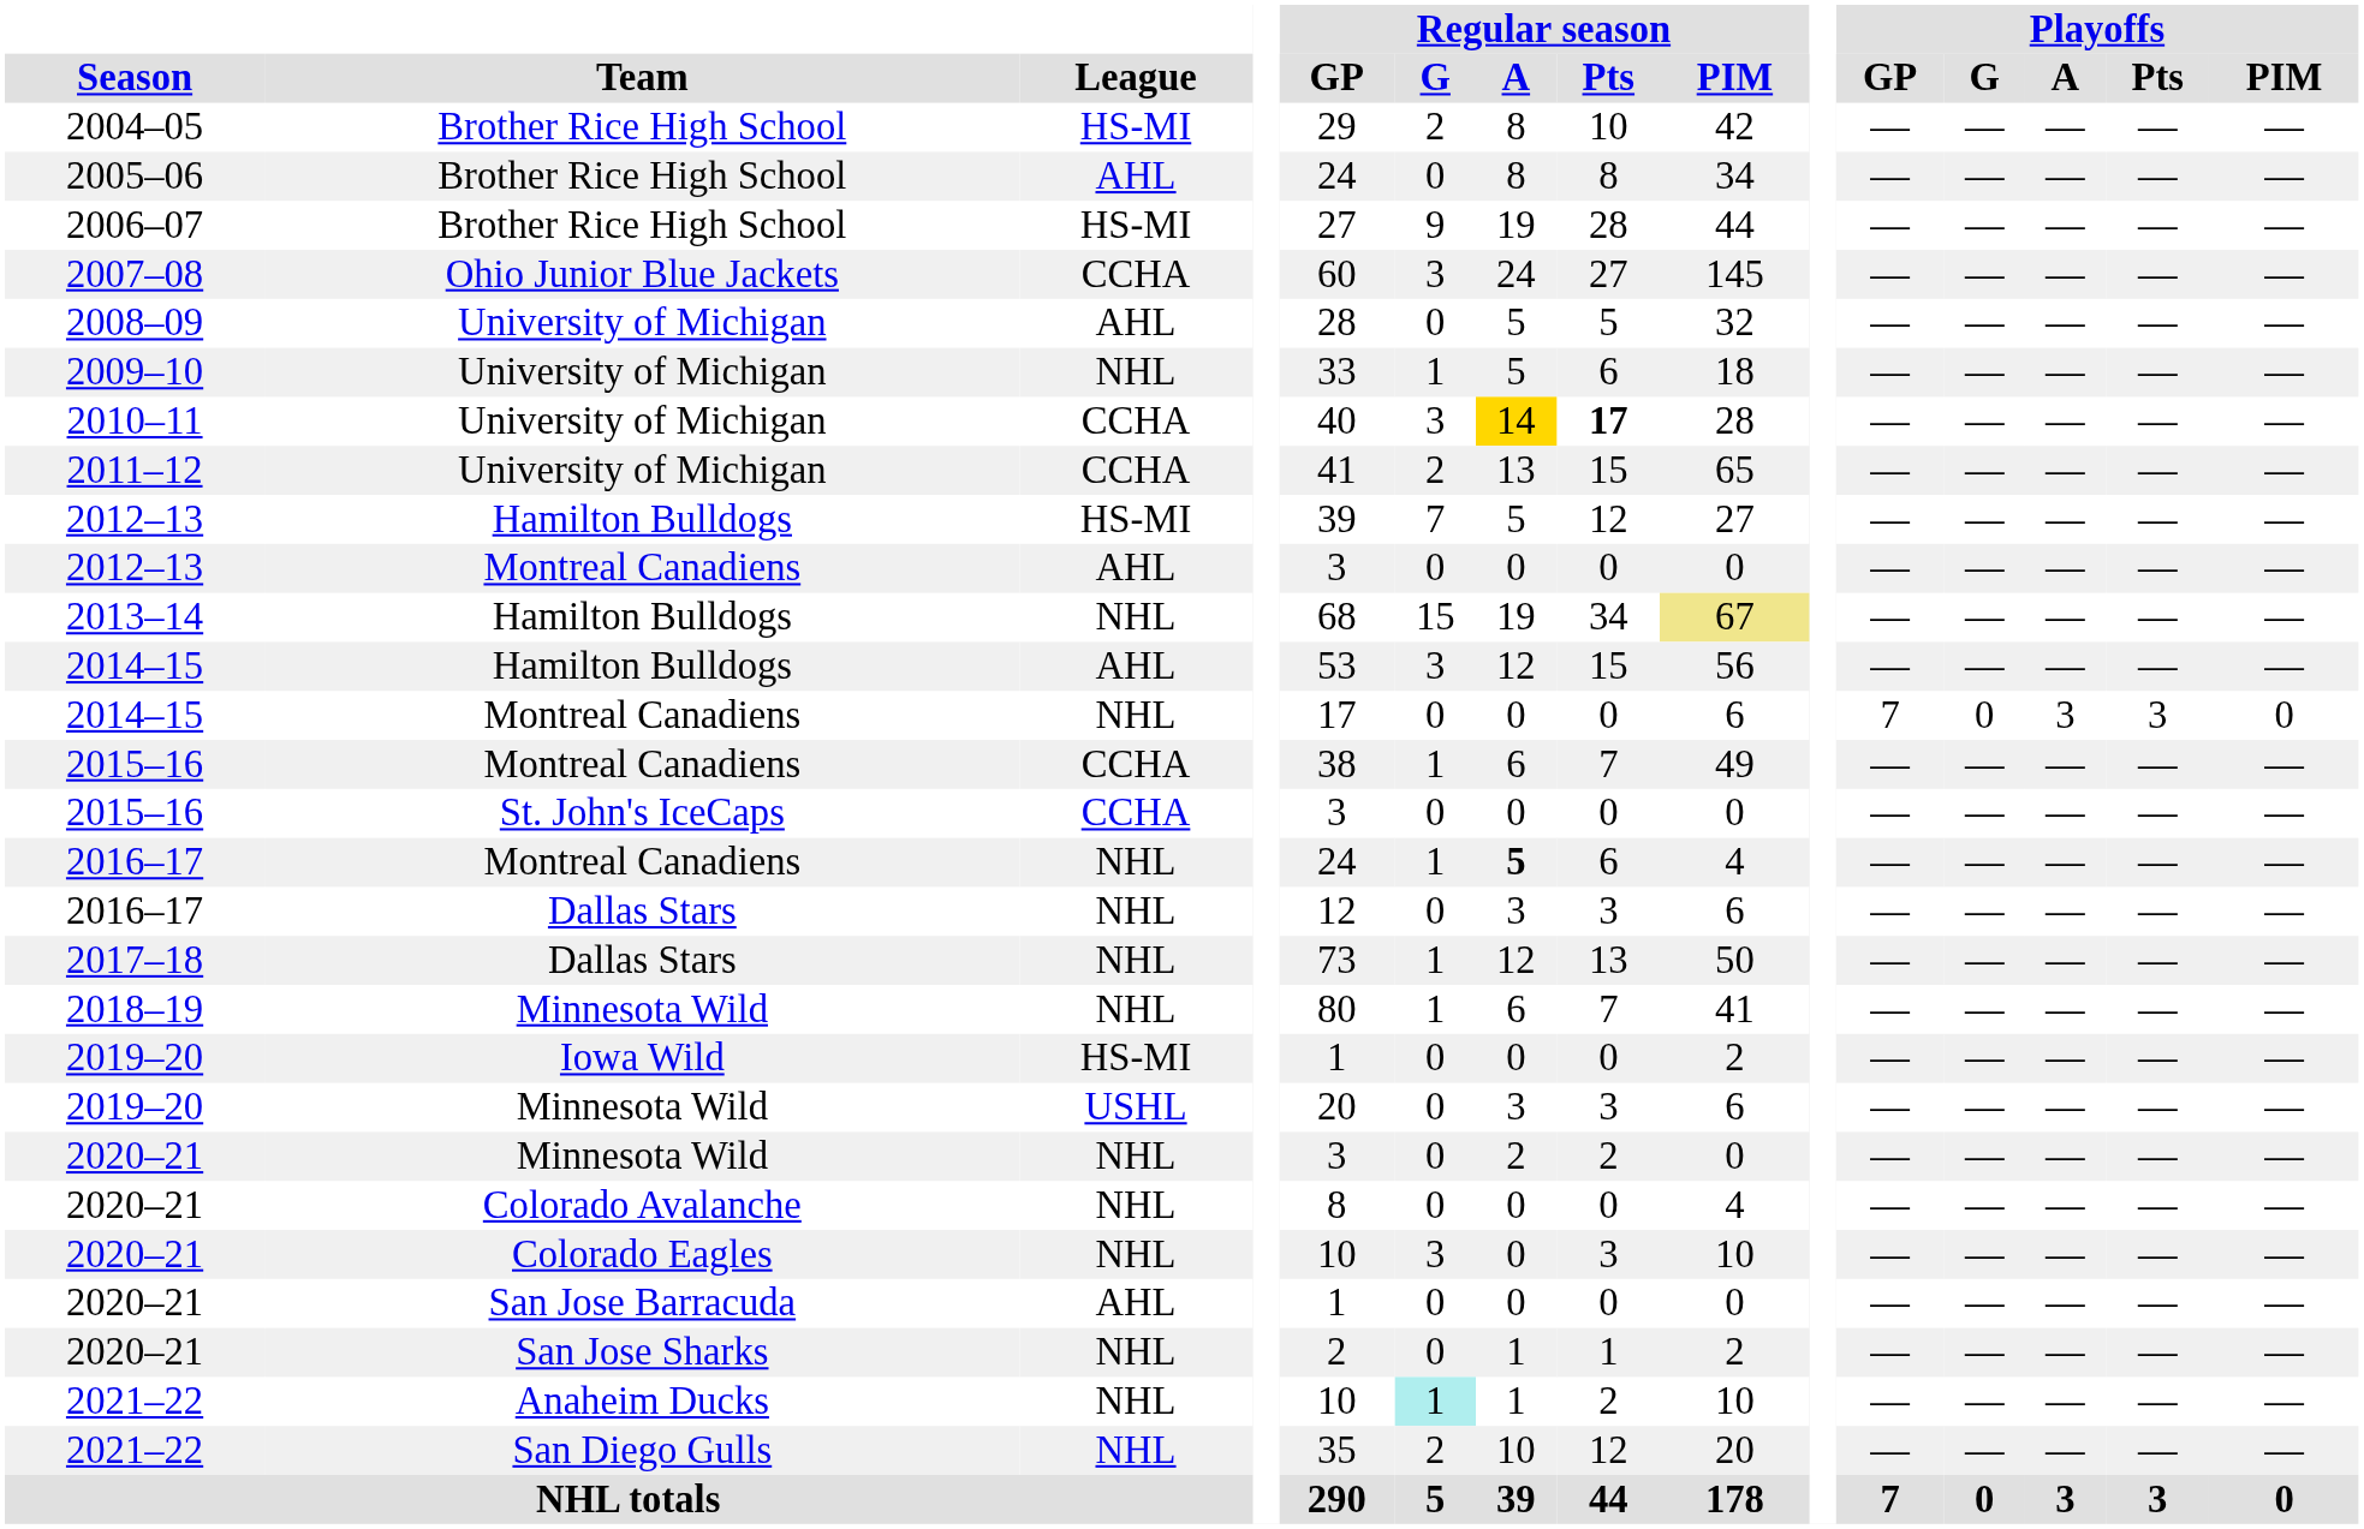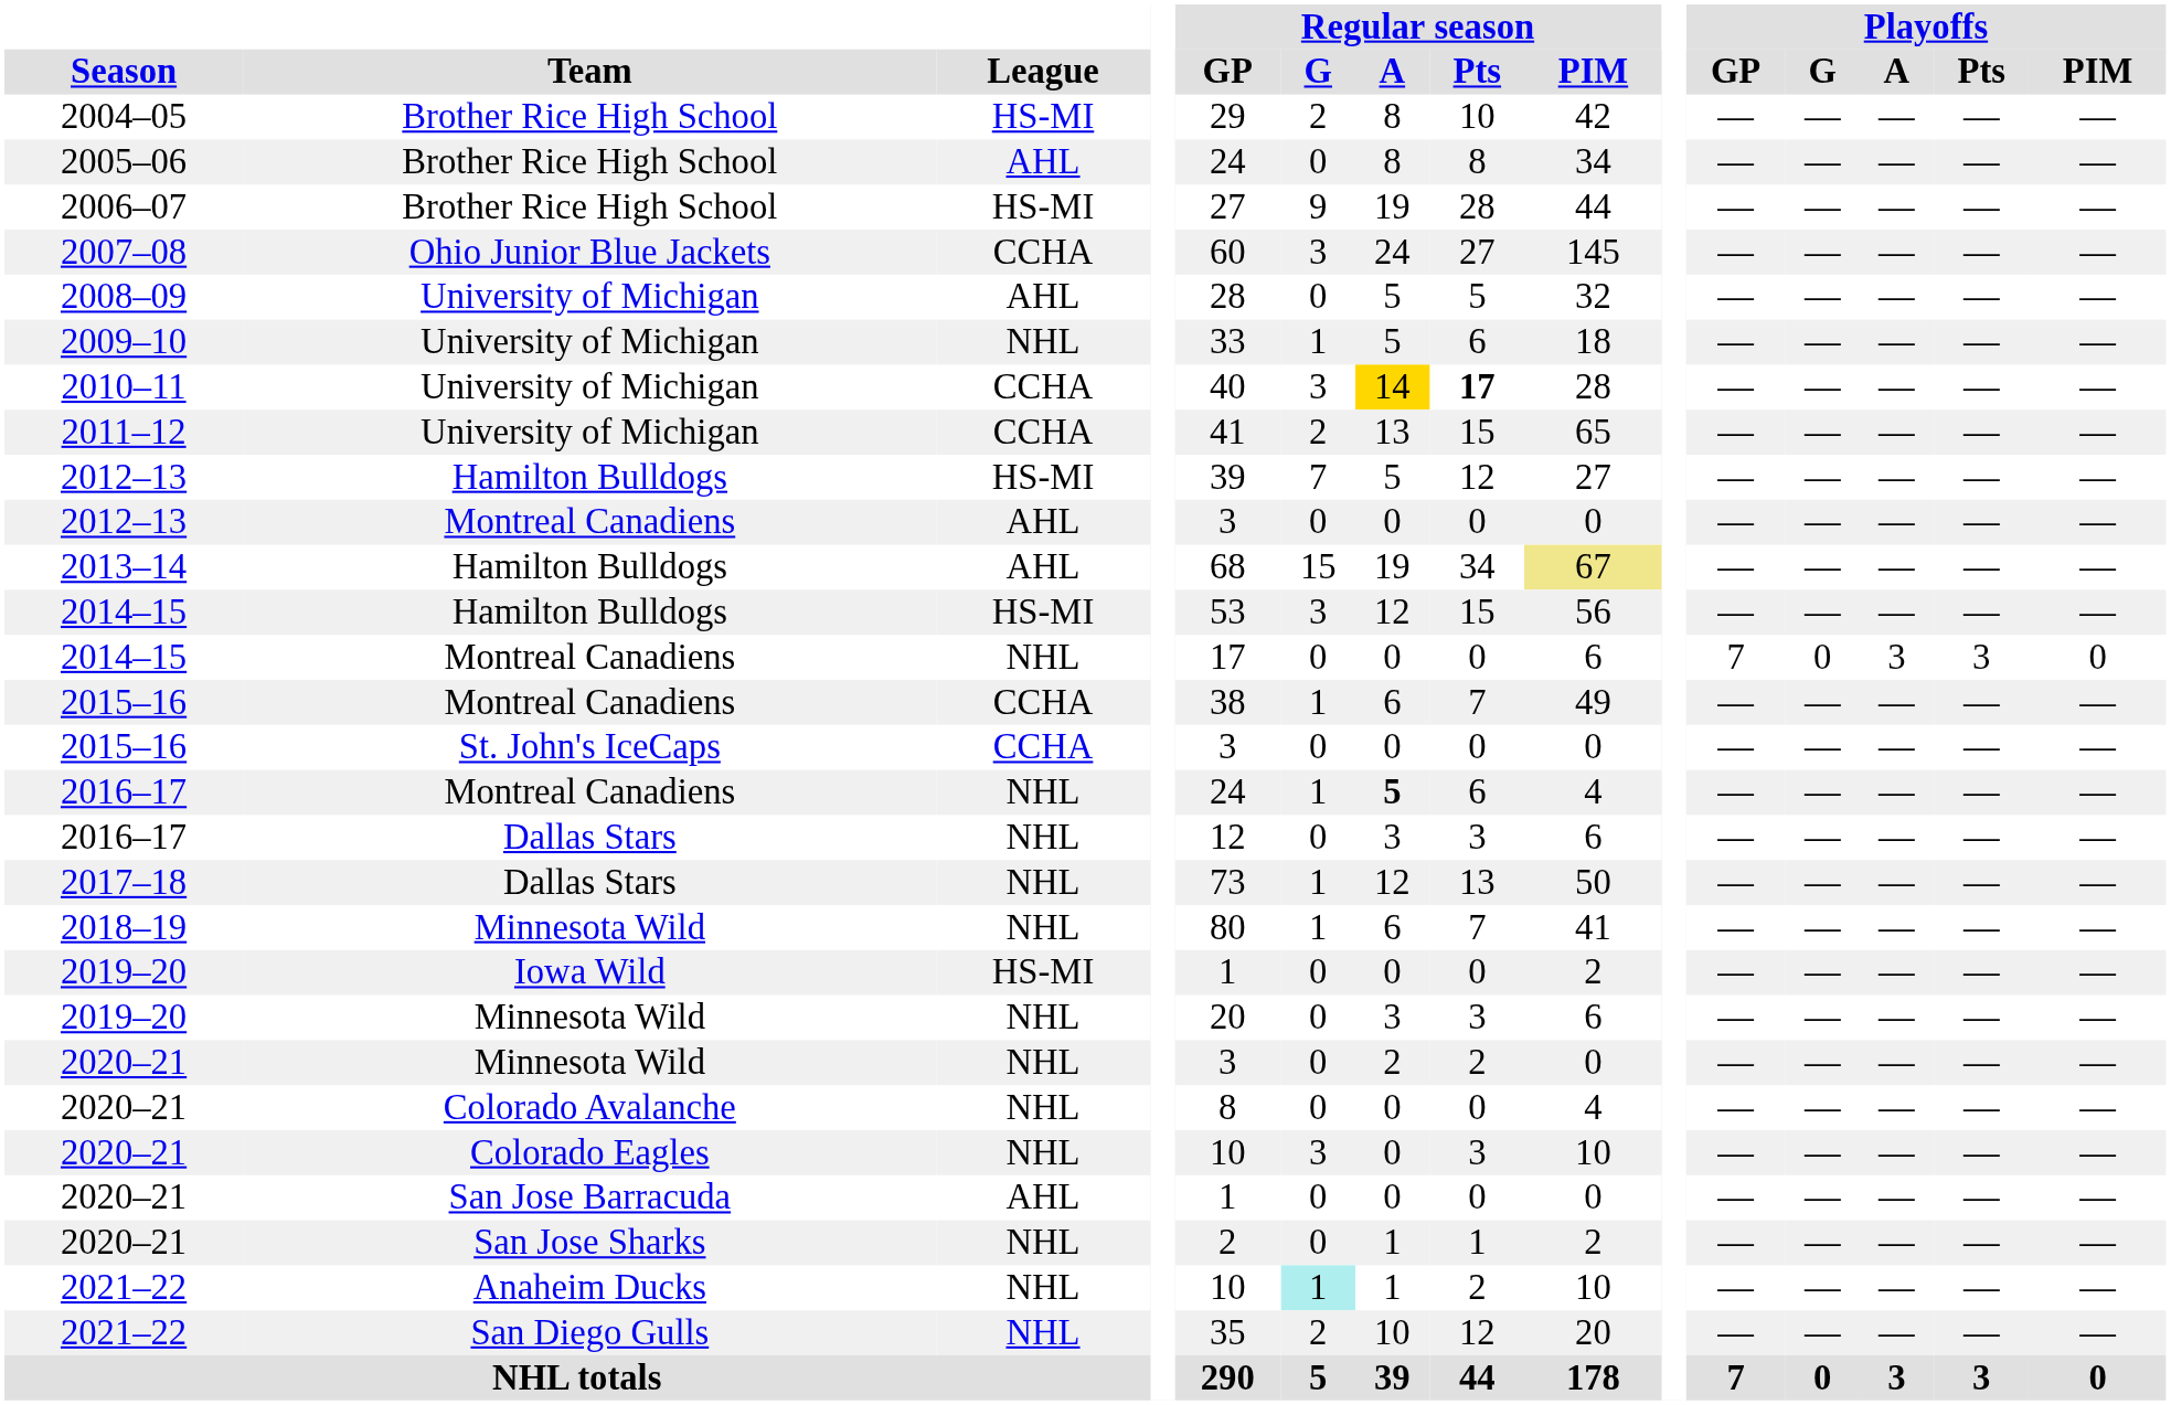2013–14 | League: NHL -> AHL
2014–15 / Hamilton Bulldogs | League: AHL -> HS-MI
2019–20 / Minnesota Wild | League: USHL -> NHL
